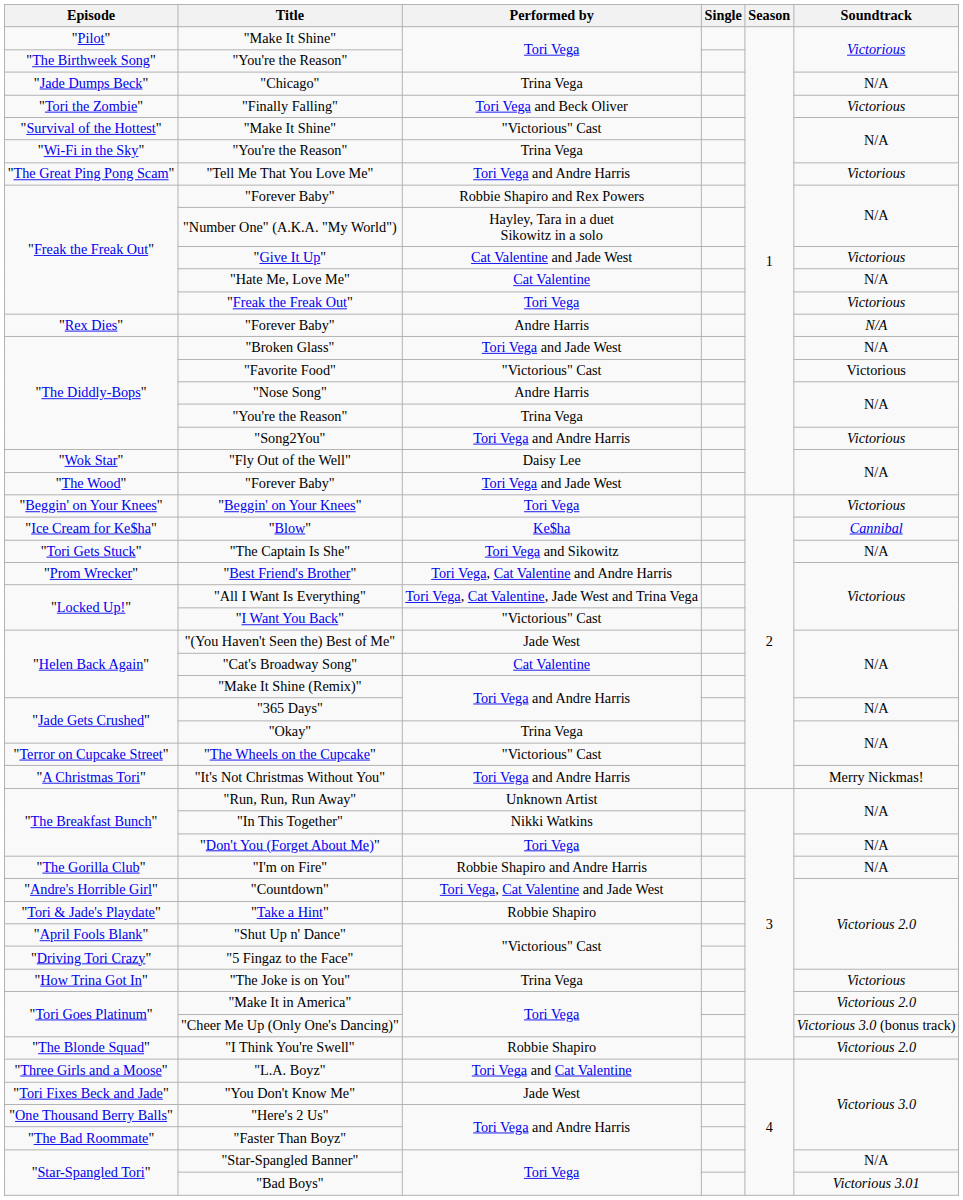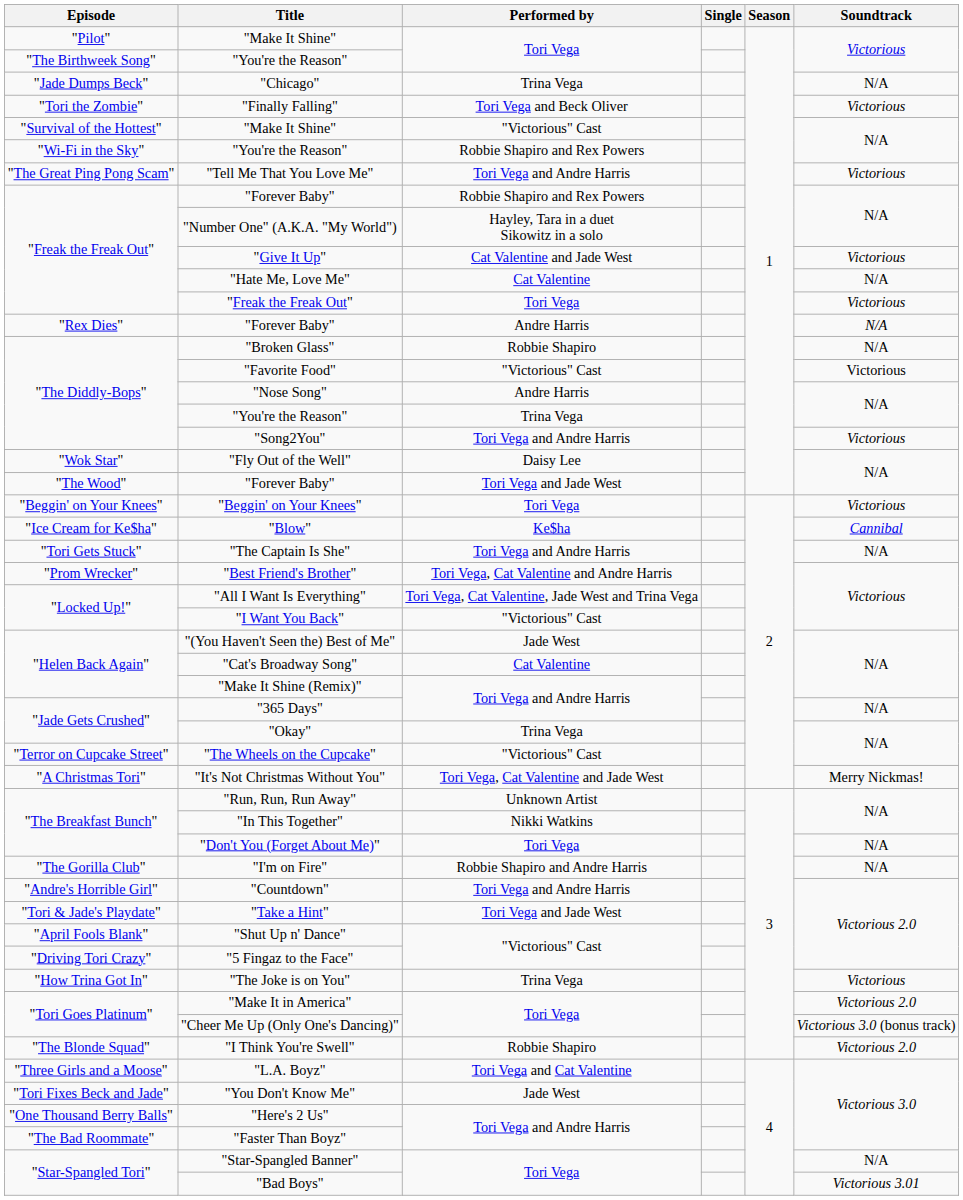"Wi-Fi in the Sky" / "You're the Reason" | Performed by: Trina Vega -> Robbie Shapiro and Rex Powers
"Broken Glass" | Performed by: Tori Vega and Jade West -> Robbie Shapiro
"The Captain Is She" | Performed by: Tori Vega and Sikowitz -> Tori Vega and Andre Harris
"It's Not Christmas Without You" | Performed by: Tori Vega and Andre Harris -> Tori Vega, Cat Valentine and Jade West
"Countdown" | Performed by: Tori Vega, Cat Valentine and Jade West -> Tori Vega and Andre Harris
"Take a Hint" | Performed by: Robbie Shapiro -> Tori Vega and Jade West
